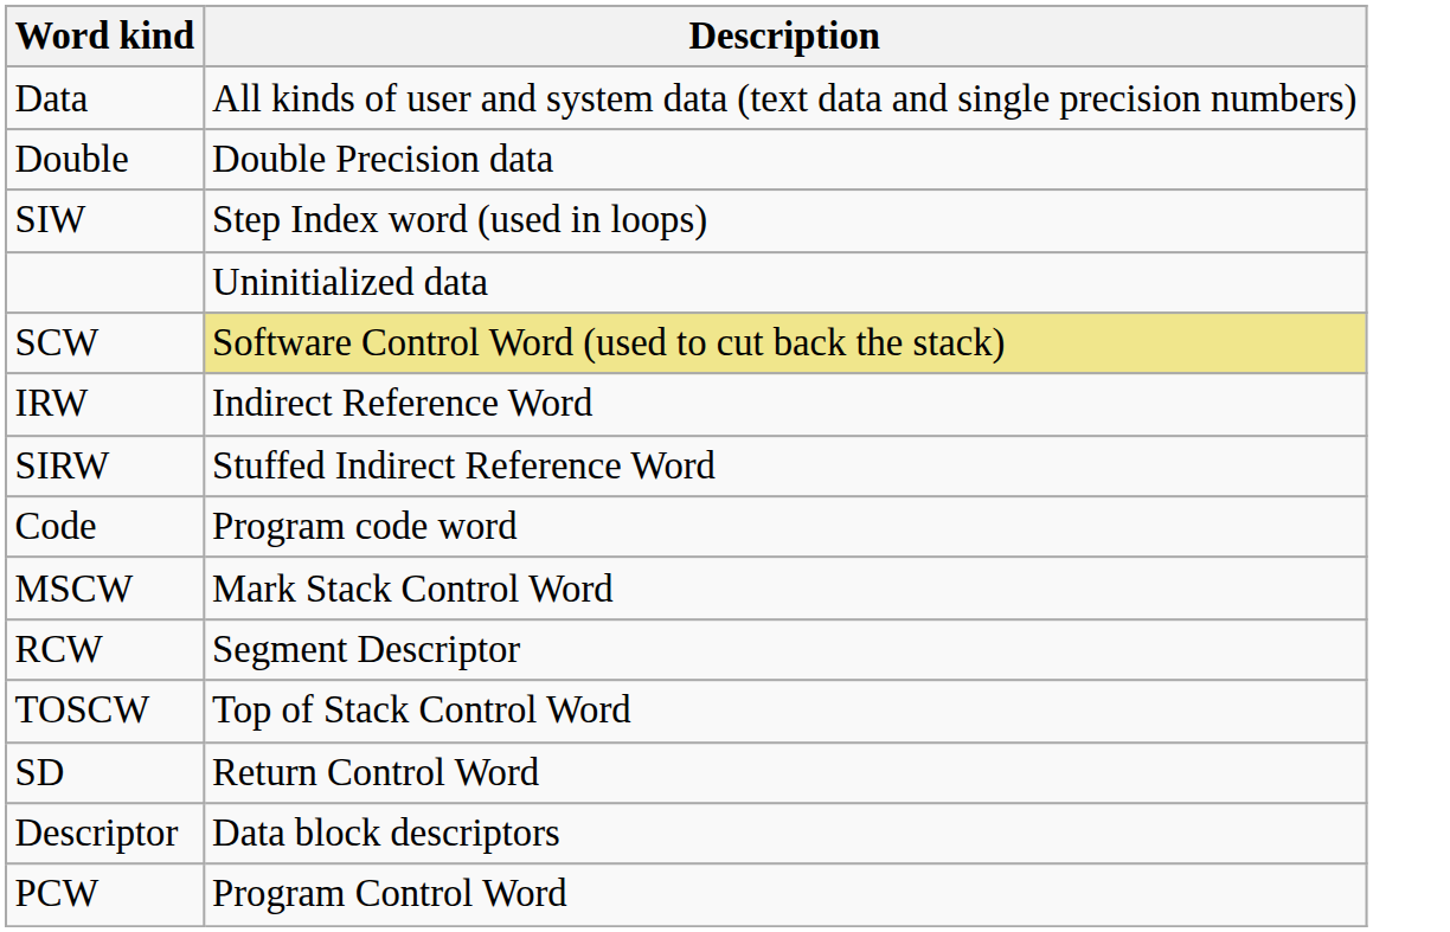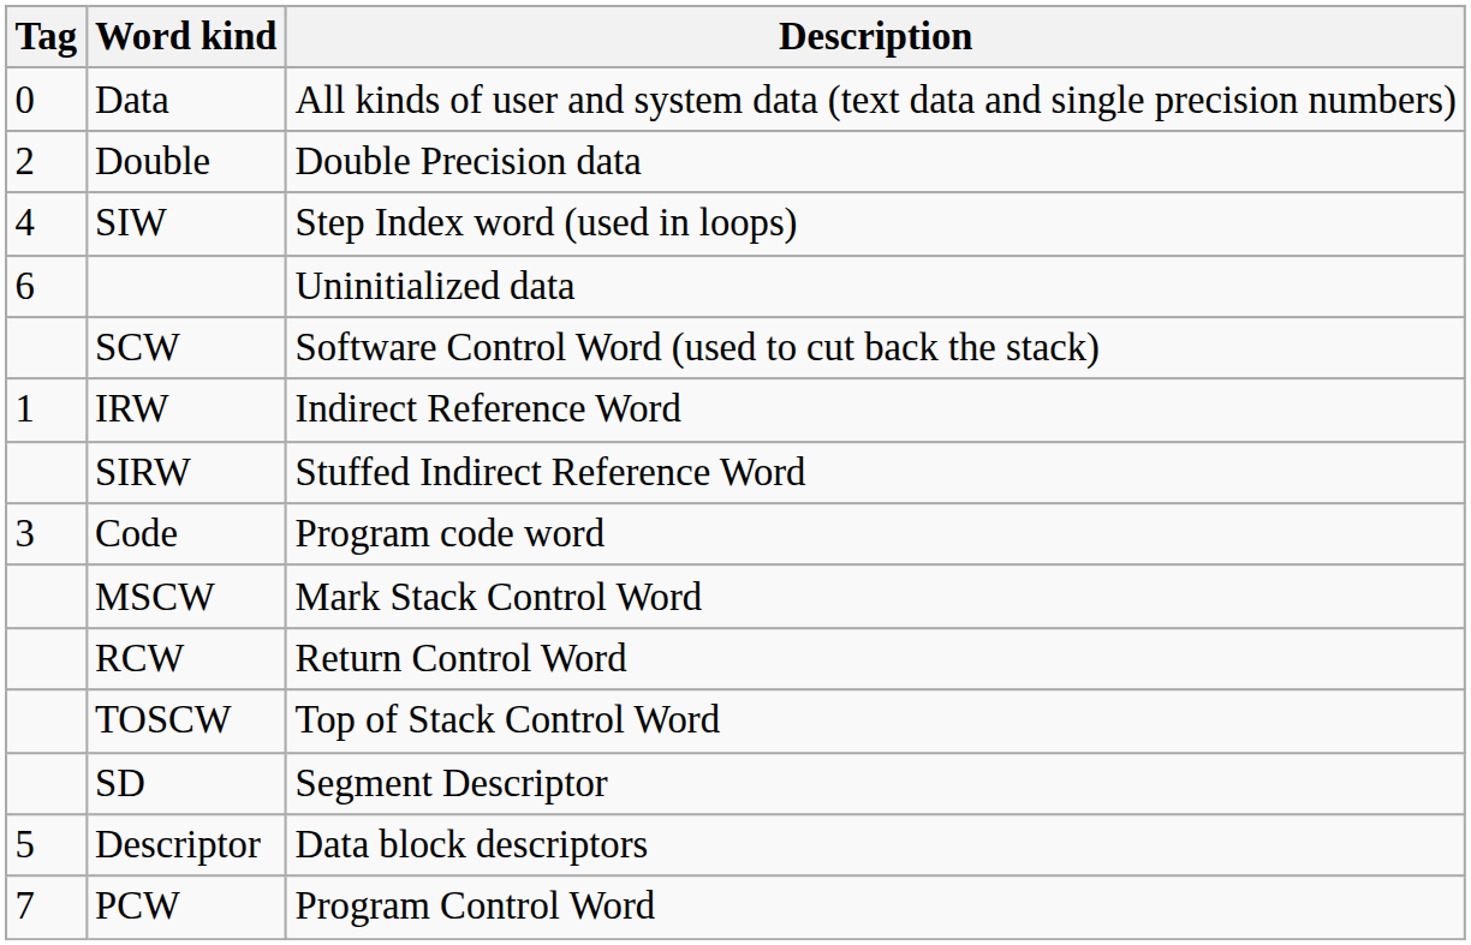+ column: Tag | 0 | 2 | 4 | 6 | 1 | 3 | 5 | 7
SCW | Description: khaki background -> no background
RCW | Description: Segment Descriptor -> Return Control Word
SD | Description: Return Control Word -> Segment Descriptor
